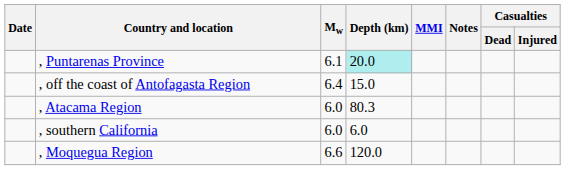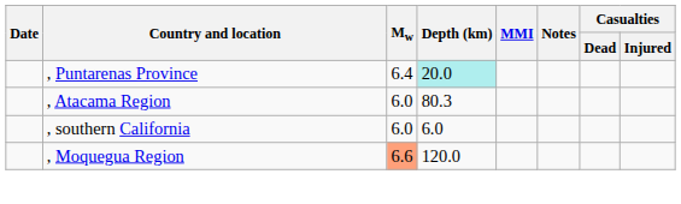, Puntarenas Province | Mw: 6.1 -> 6.4
- row: , off the coast of Antofagasta Region | 6.4 | 15.0
, Moquegua Region | Mw: no background -> lightsalmon background
